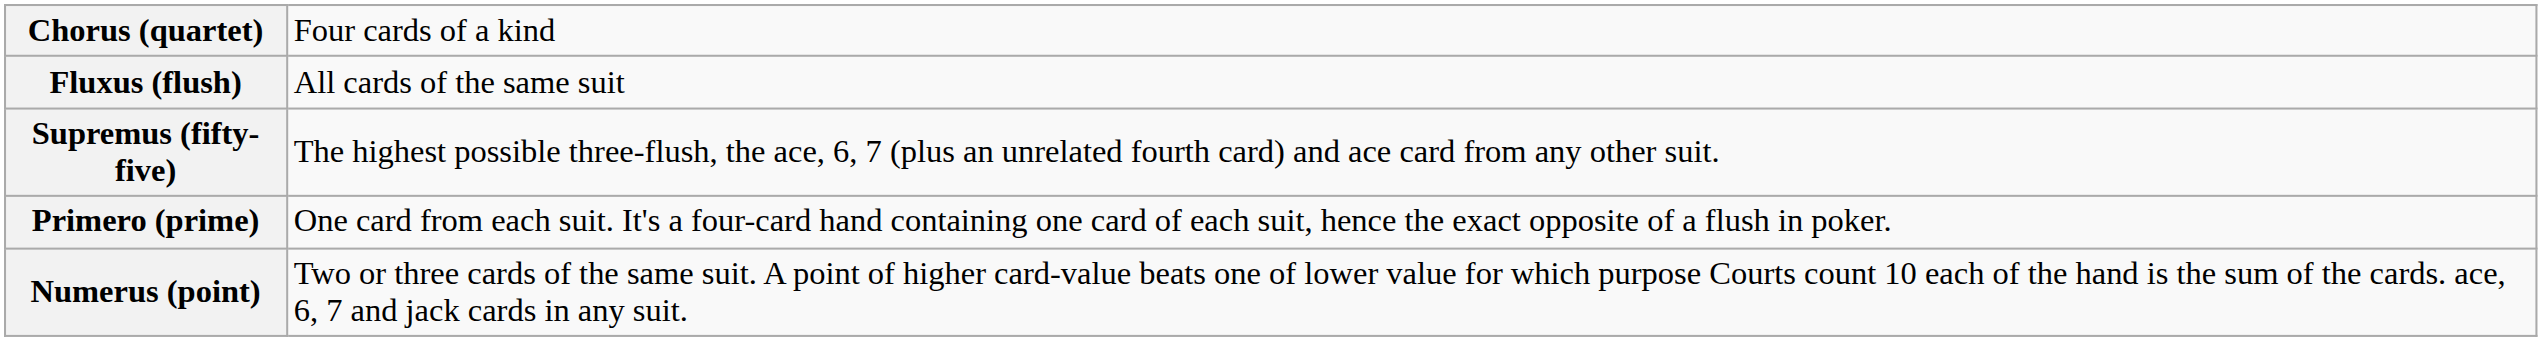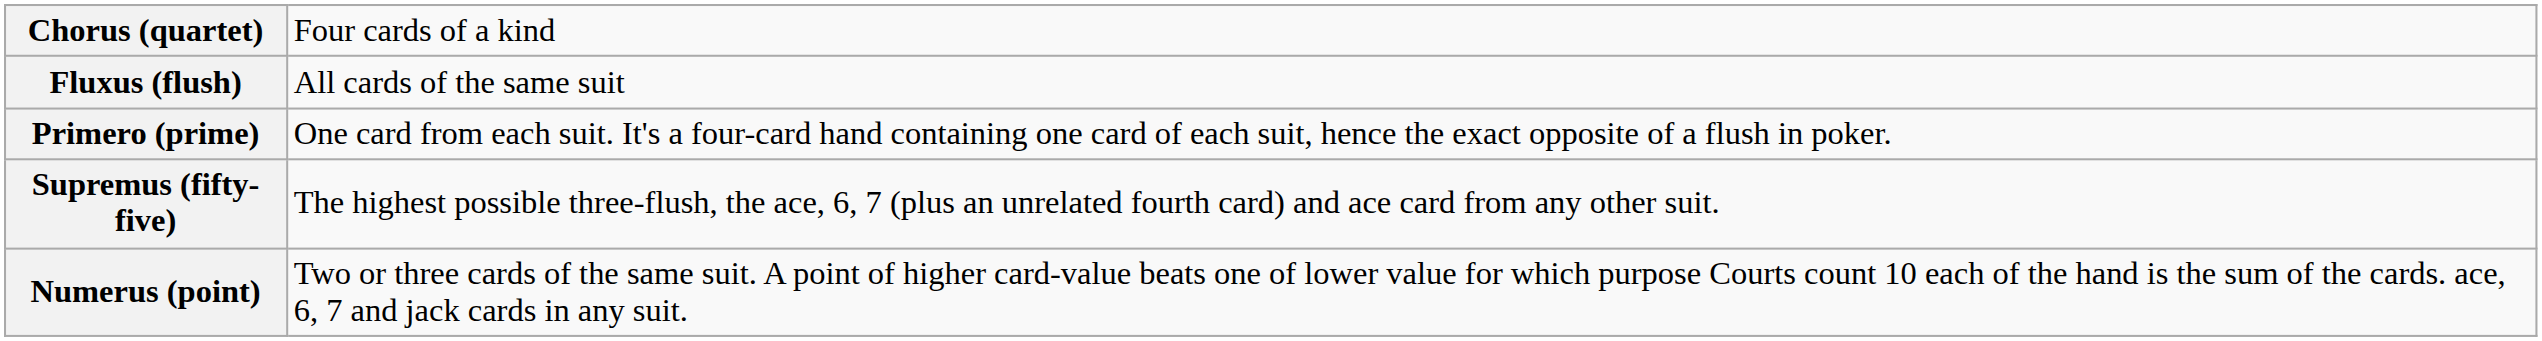rows swapped: Supremus (fifty-five) <-> Primero (prime)
